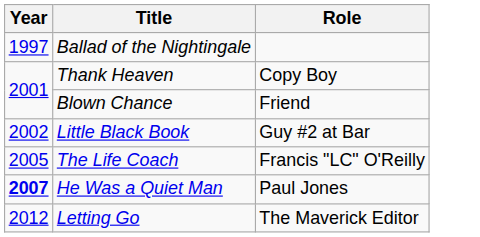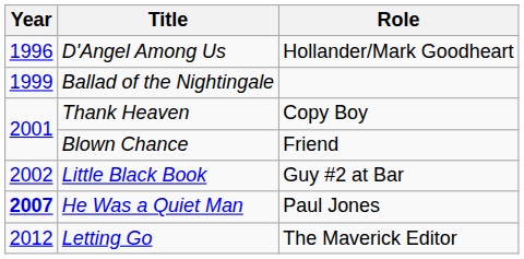+ row: 1996 | D'Angel Among Us | Hollander/Mark Goodheart
Ballad of the Nightingale | Year: 1997 -> 1999
- row: 2005 | The Life Coach | Francis "LC" O'Reilly
